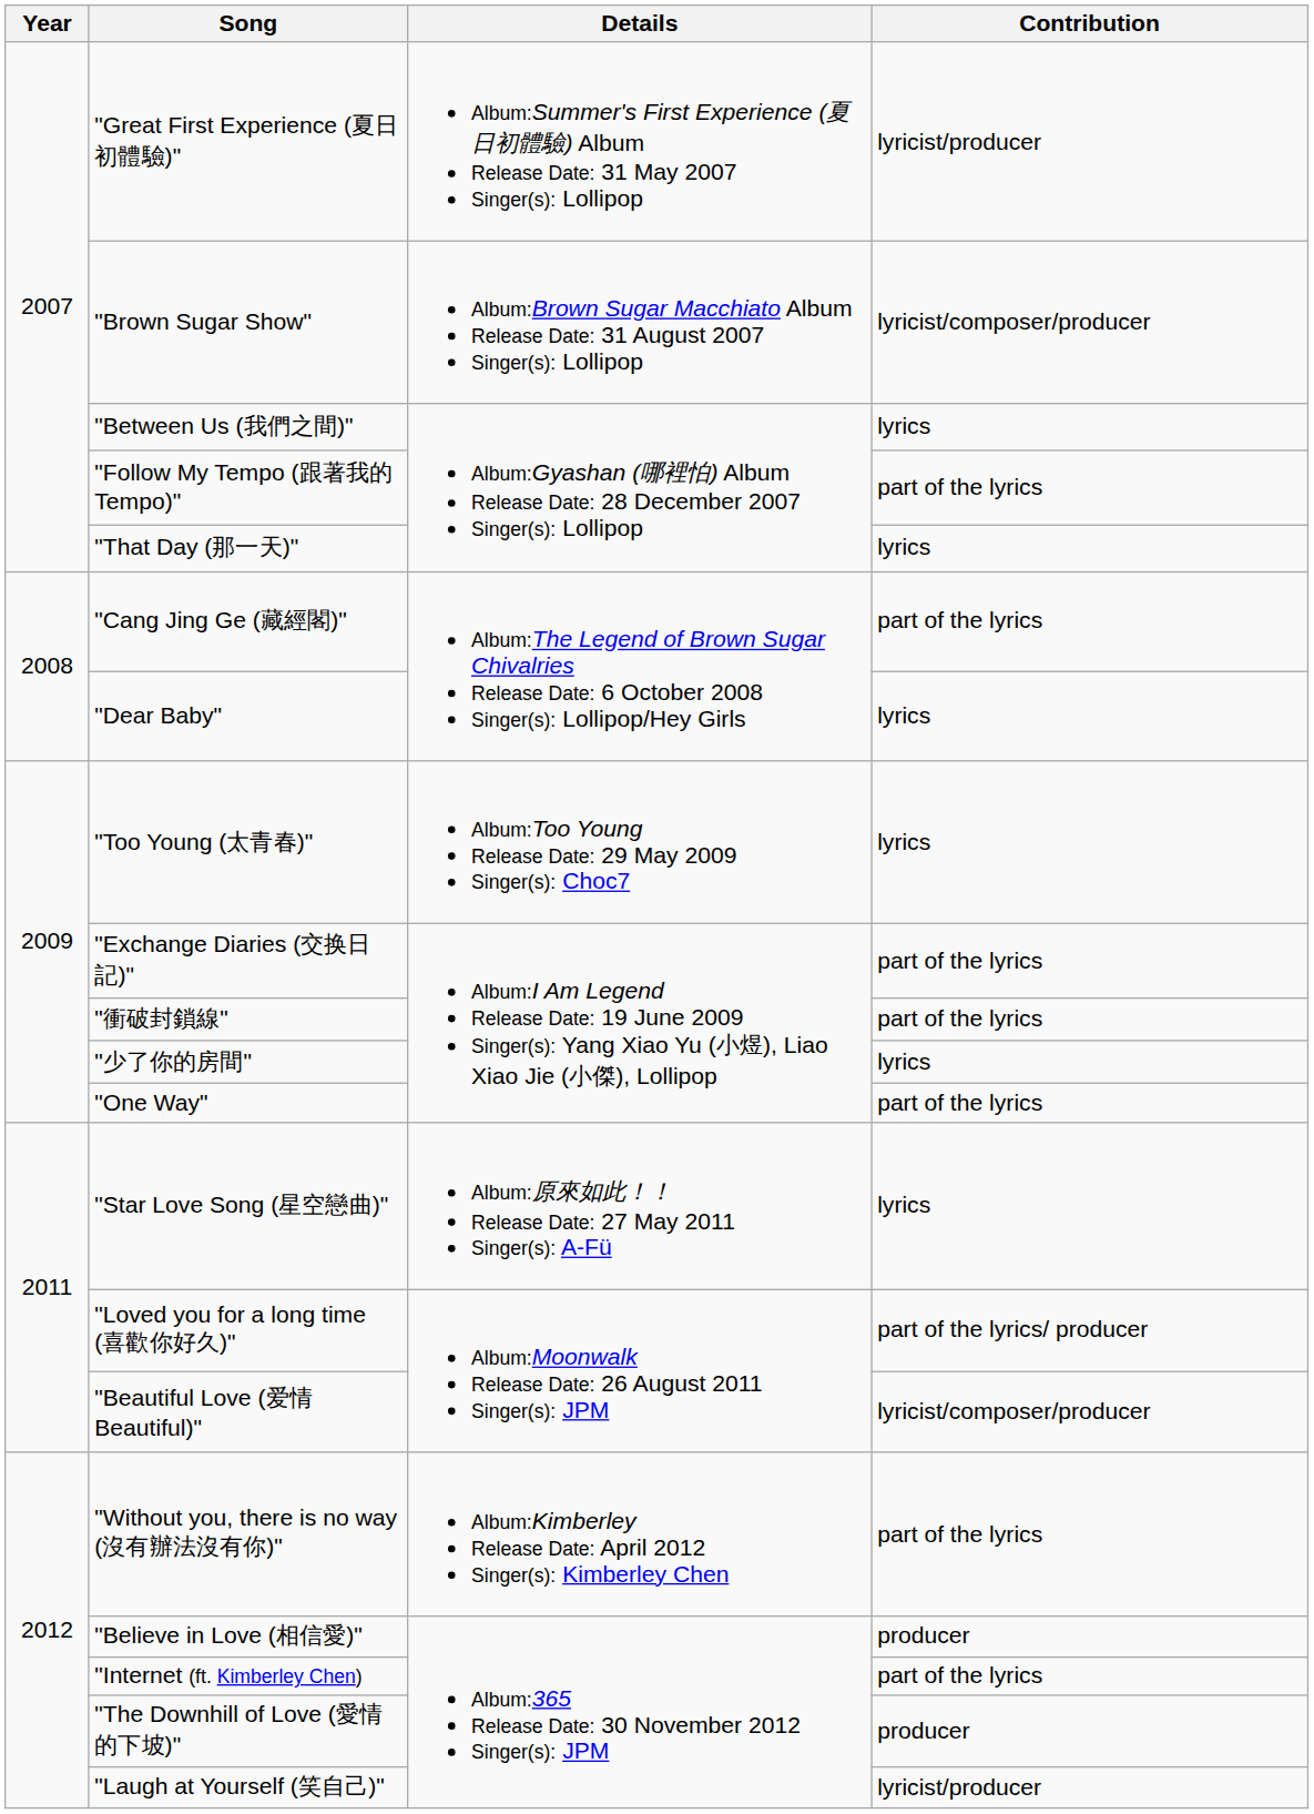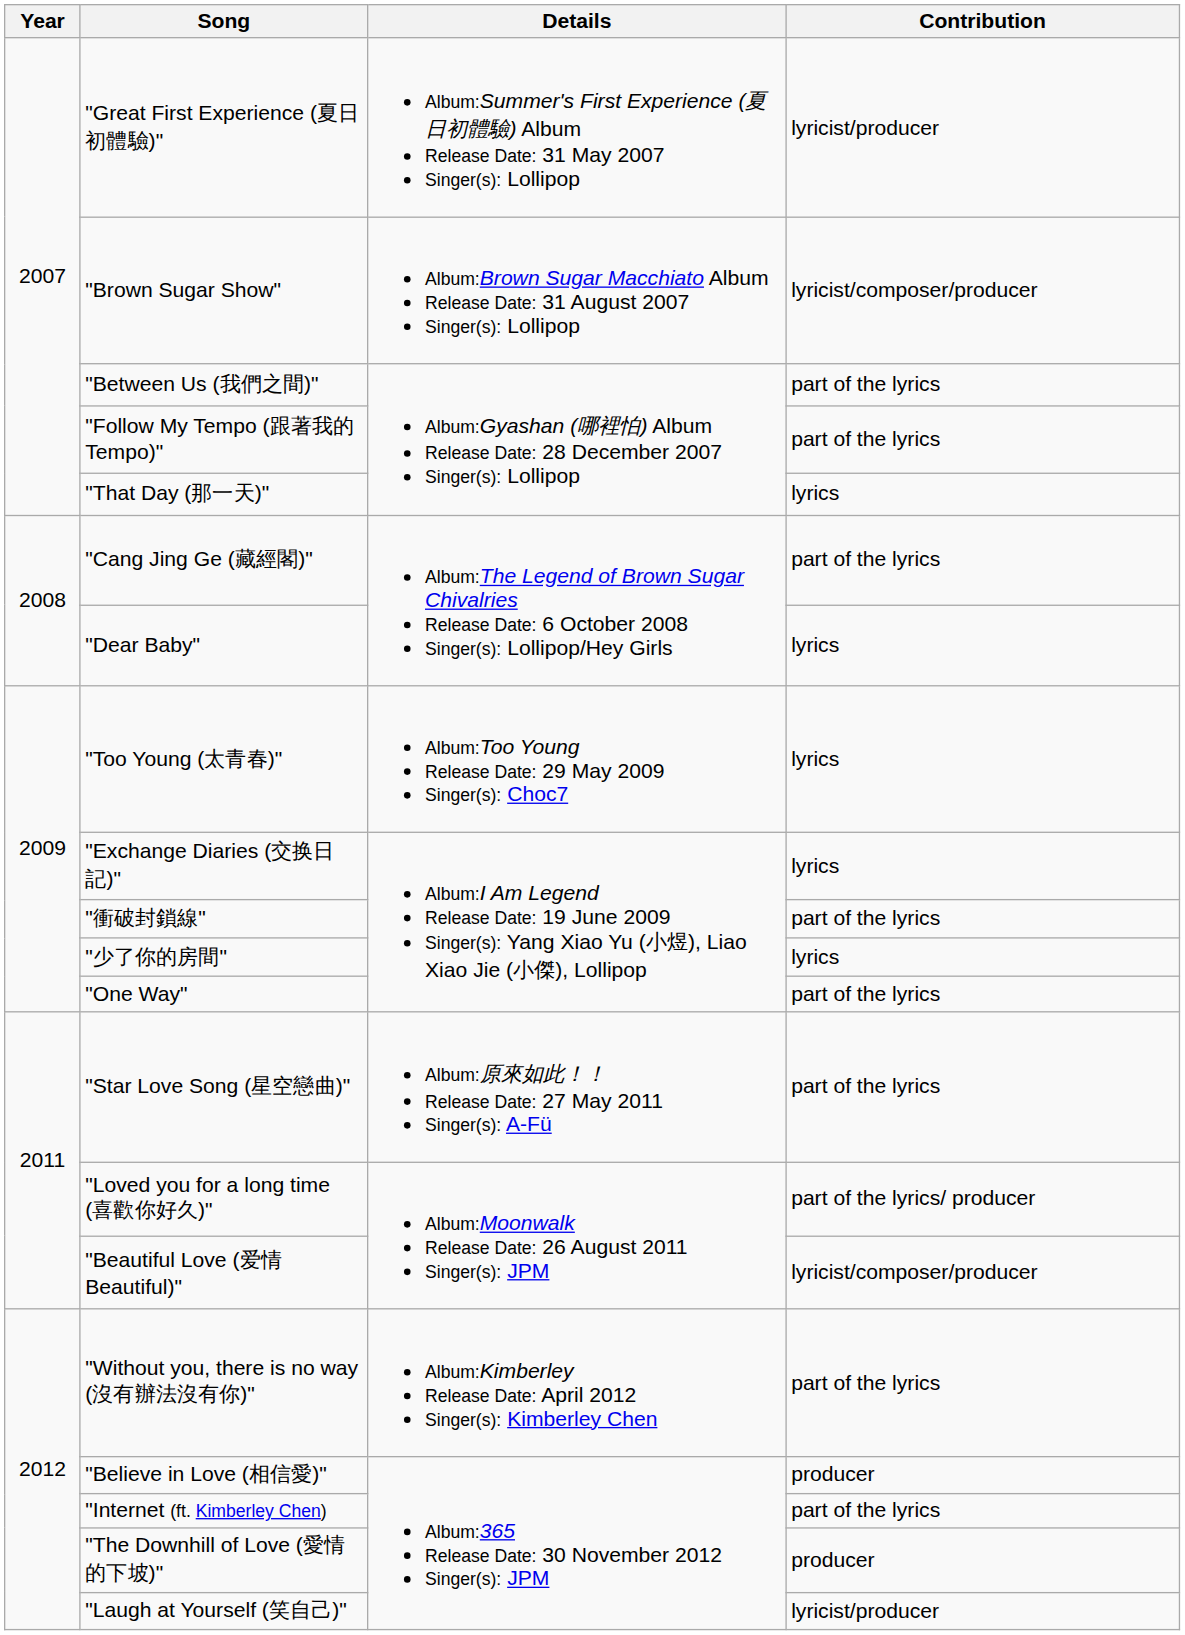"Between Us (我們之間)" | Contribution: lyrics -> part of the lyrics
"Exchange Diaries (交换日記)" | Contribution: part of the lyrics -> lyrics
"Star Love Song (星空戀曲)" | Contribution: lyrics -> part of the lyrics
